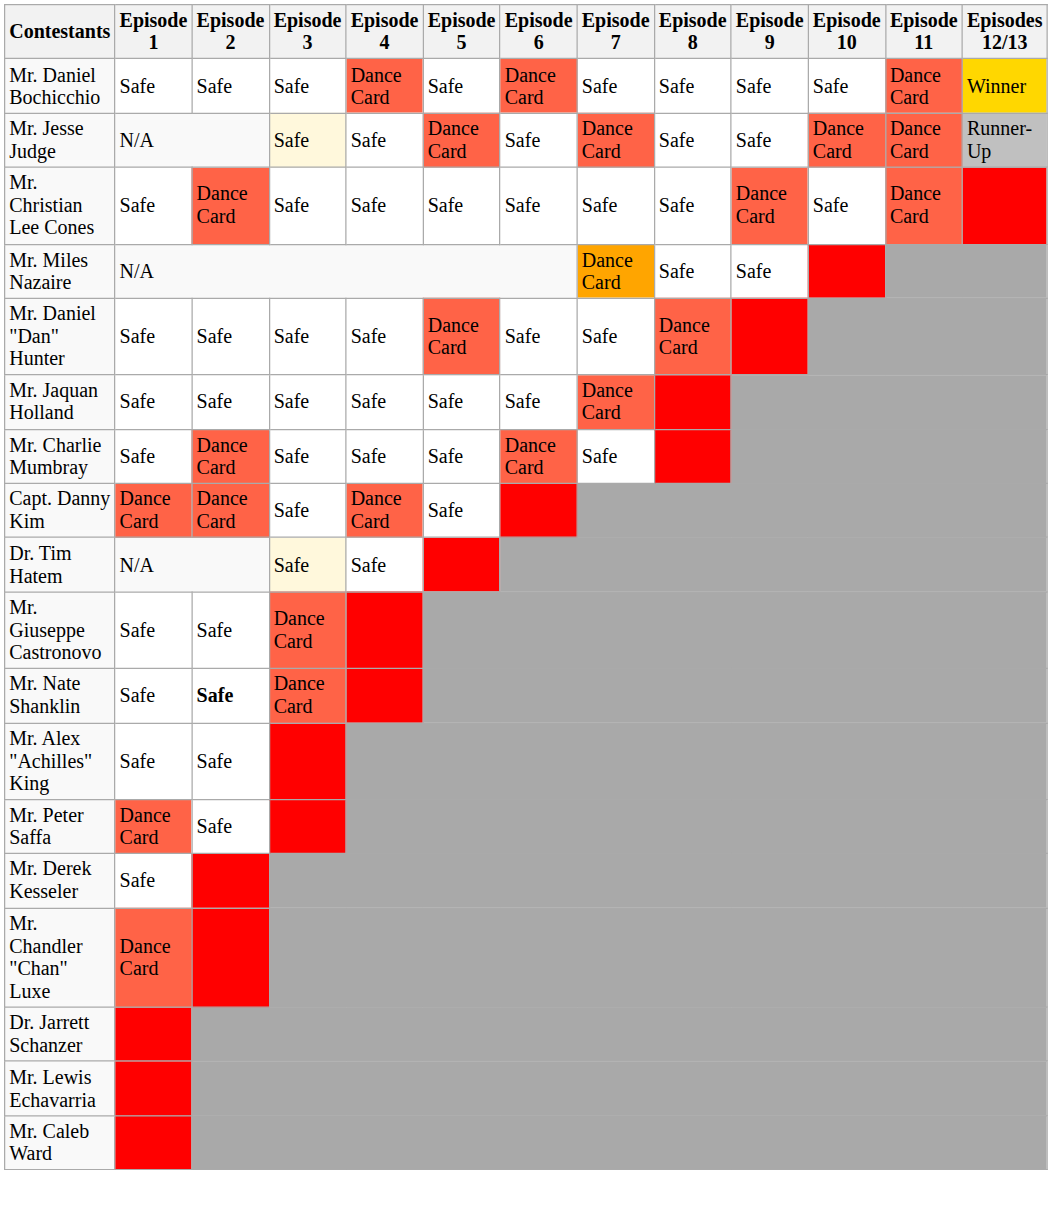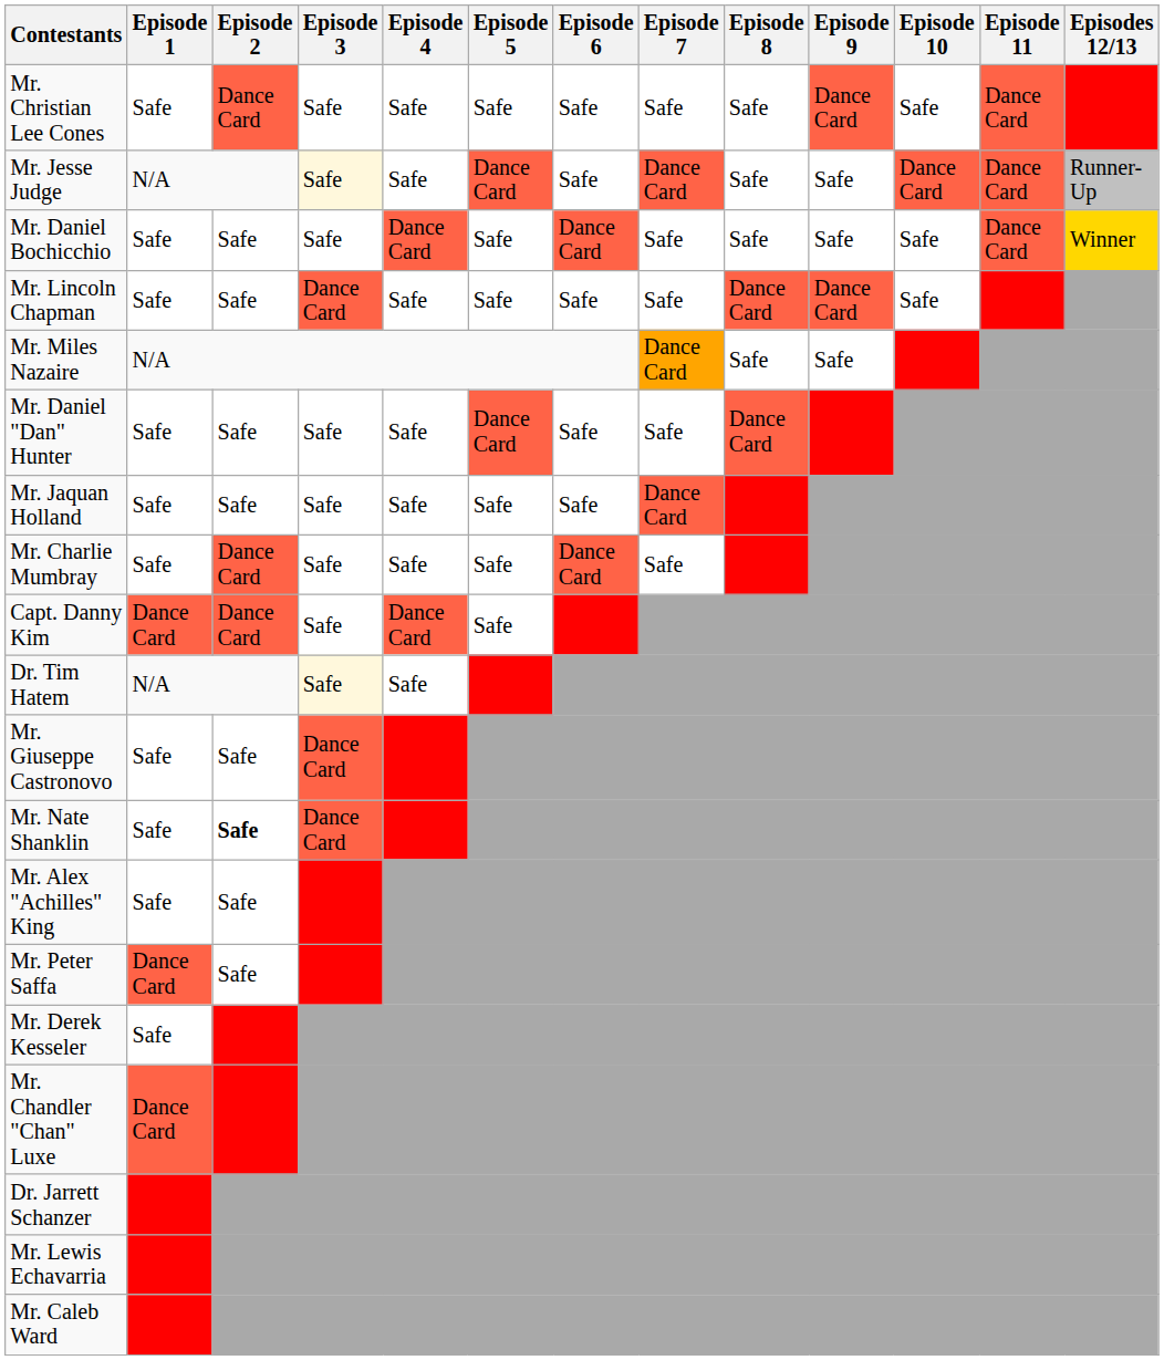rows swapped: Mr. Daniel Bochicchio <-> Mr. Christian Lee Cones
+ row: Mr. Lincoln Chapman | Safe | Safe | Dance Card | Safe | Safe | Safe | Safe | Dance Card | Dance Card | Safe
